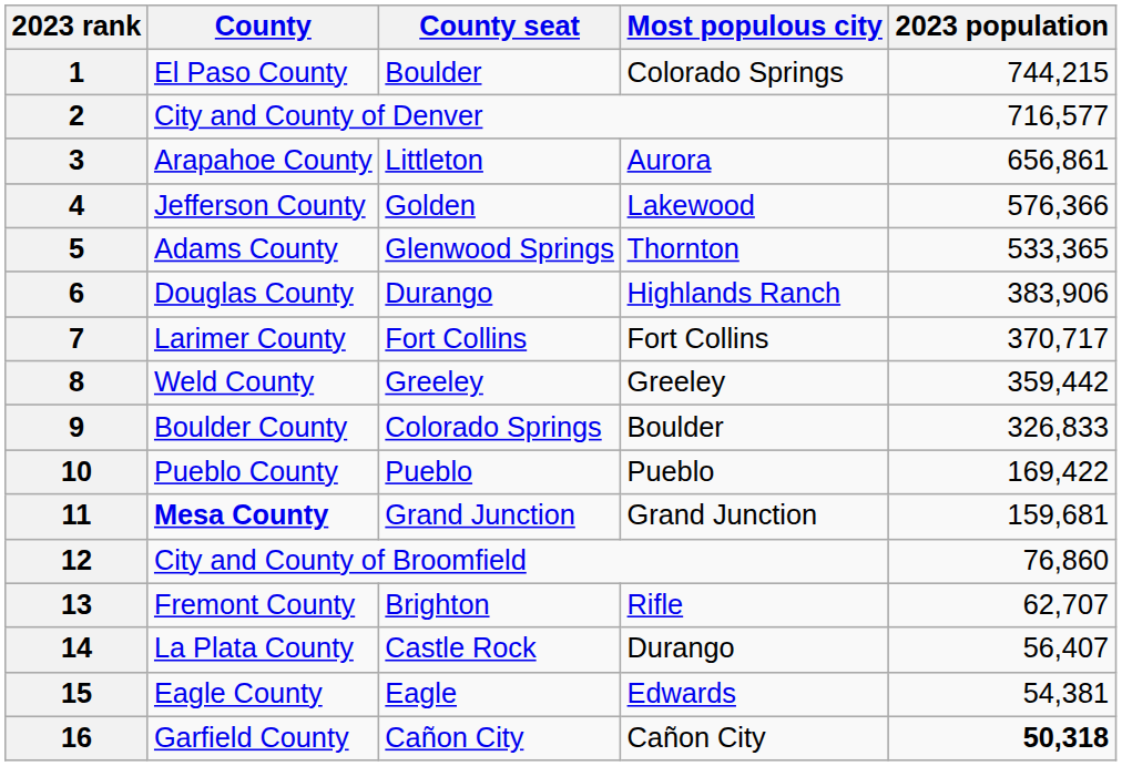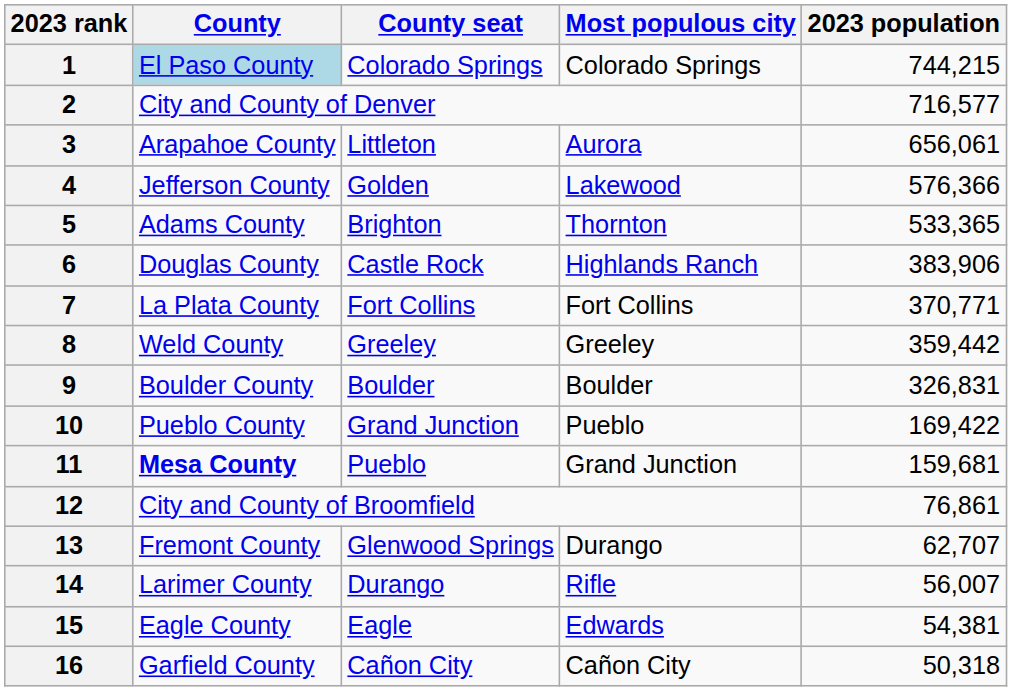1 | County: no background -> lightblue background
1 | County seat: Boulder -> Colorado Springs
3 | 2023 population: 656,861 -> 656,061
5 | County seat: Glenwood Springs -> Brighton
6 | County seat: Durango -> Castle Rock
7 | County: Larimer County -> La Plata County
7 | 2023 population: 370,717 -> 370,771
9 | County seat: Colorado Springs -> Boulder
9 | 2023 population: 326,833 -> 326,831
10 | County seat: Pueblo -> Grand Junction
11 | County seat: Grand Junction -> Pueblo
12 | 2023 population: 76,860 -> 76,861
13 | County seat: Brighton -> Glenwood Springs
13 | Most populous city: Rifle -> Durango
14 | County: La Plata County -> Larimer County
14 | County seat: Castle Rock -> Durango
14 | Most populous city: Durango -> Rifle
14 | 2023 population: 56,407 -> 56,007
16 | 2023 population: bold -> normal
